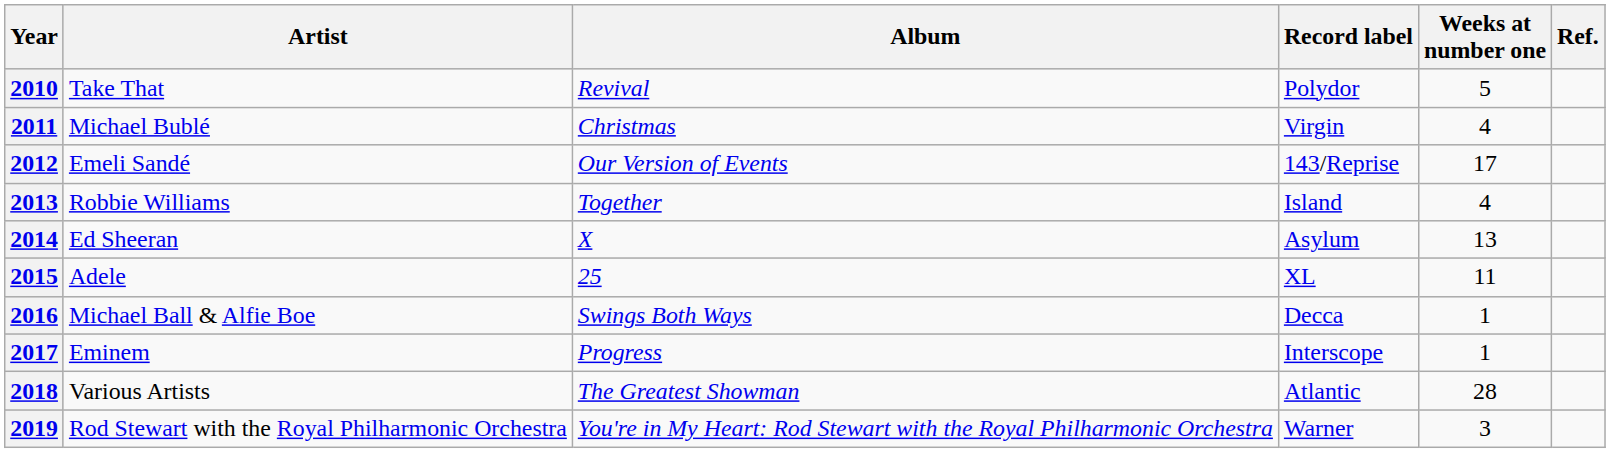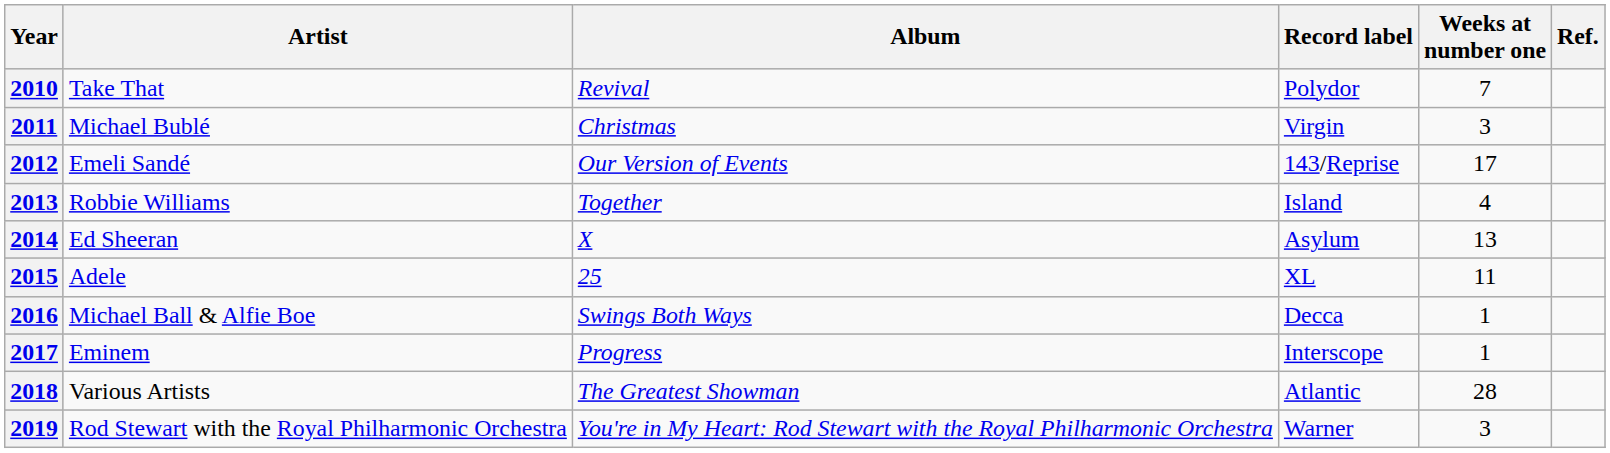2010 | Weeks at number one: 5 -> 7
2011 | Weeks at number one: 4 -> 3
